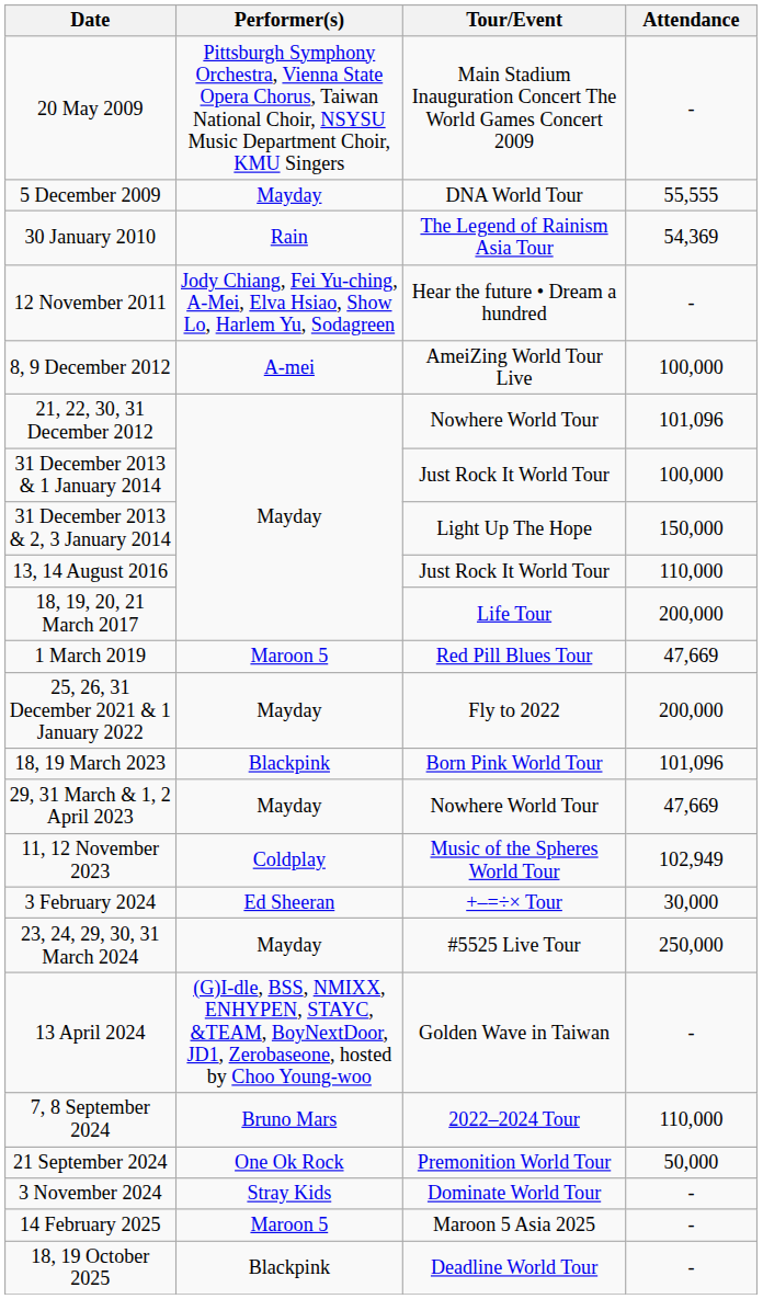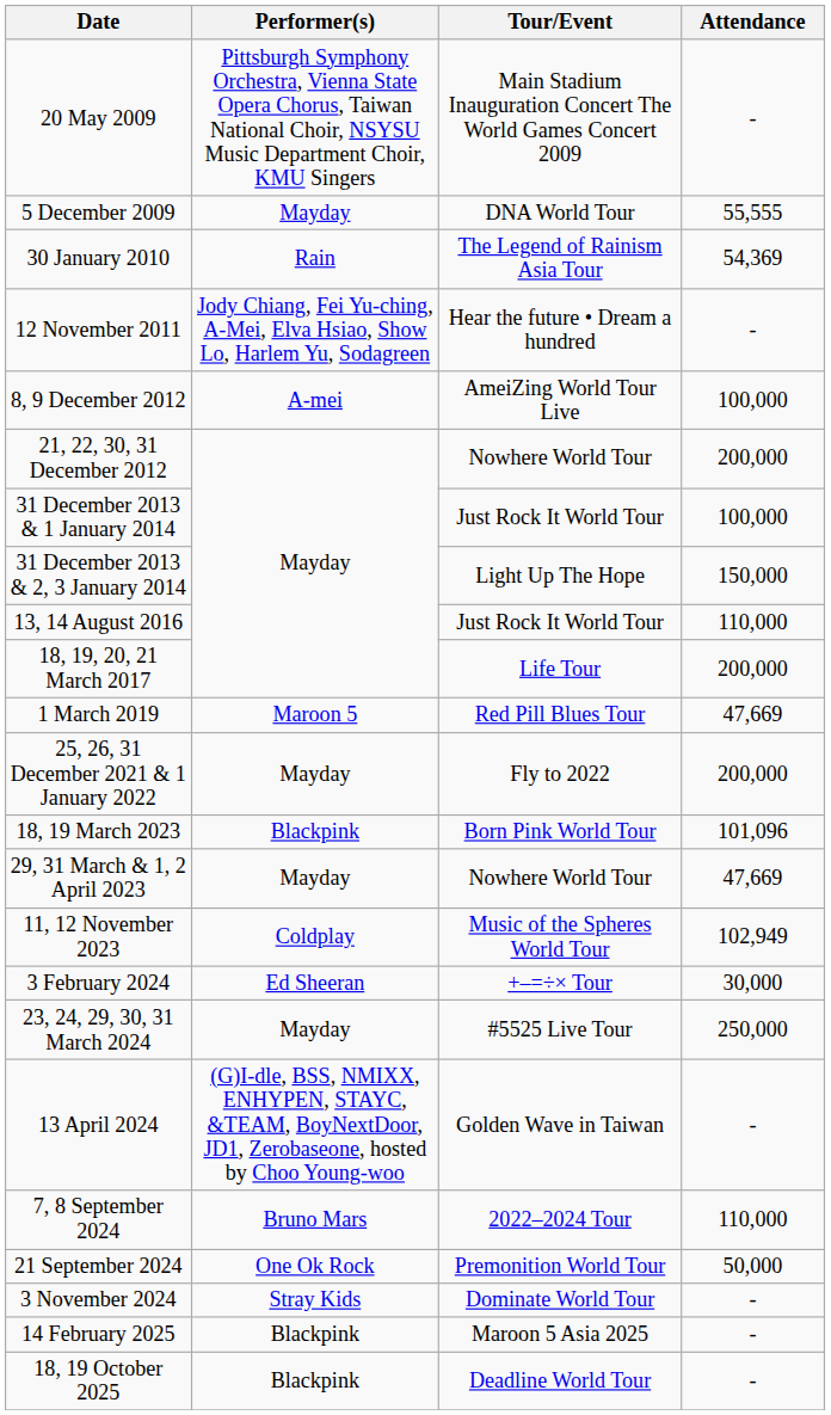21, 22, 30, 31 December 2012 | Attendance: 101,096 -> 200,000
14 February 2025 | Performer(s): Maroon 5 -> Blackpink
